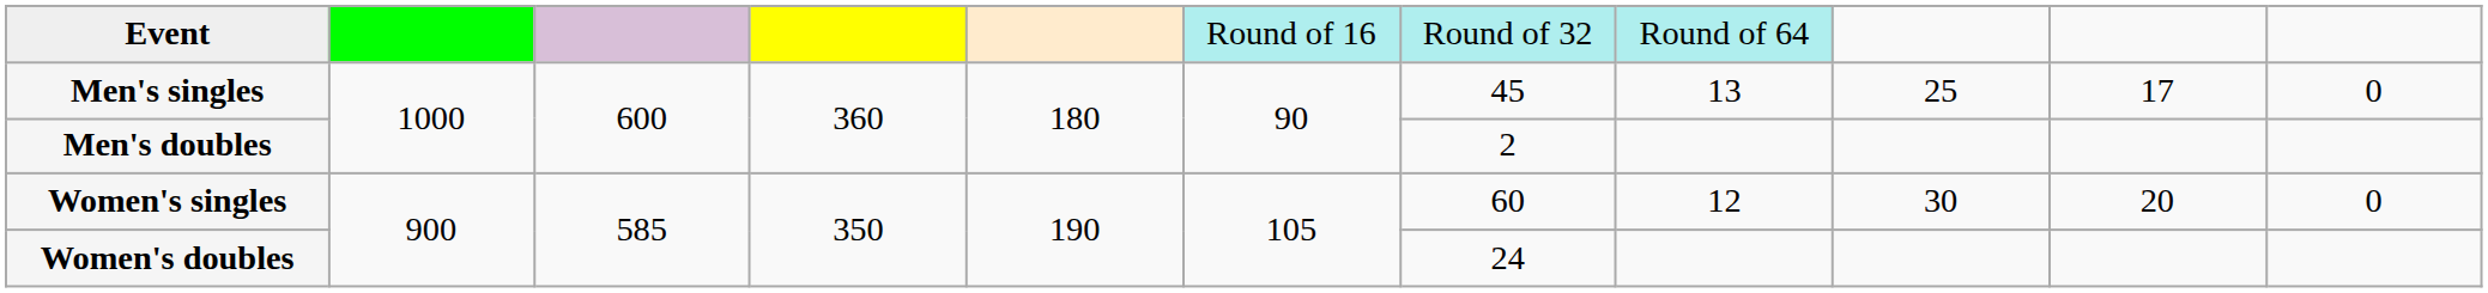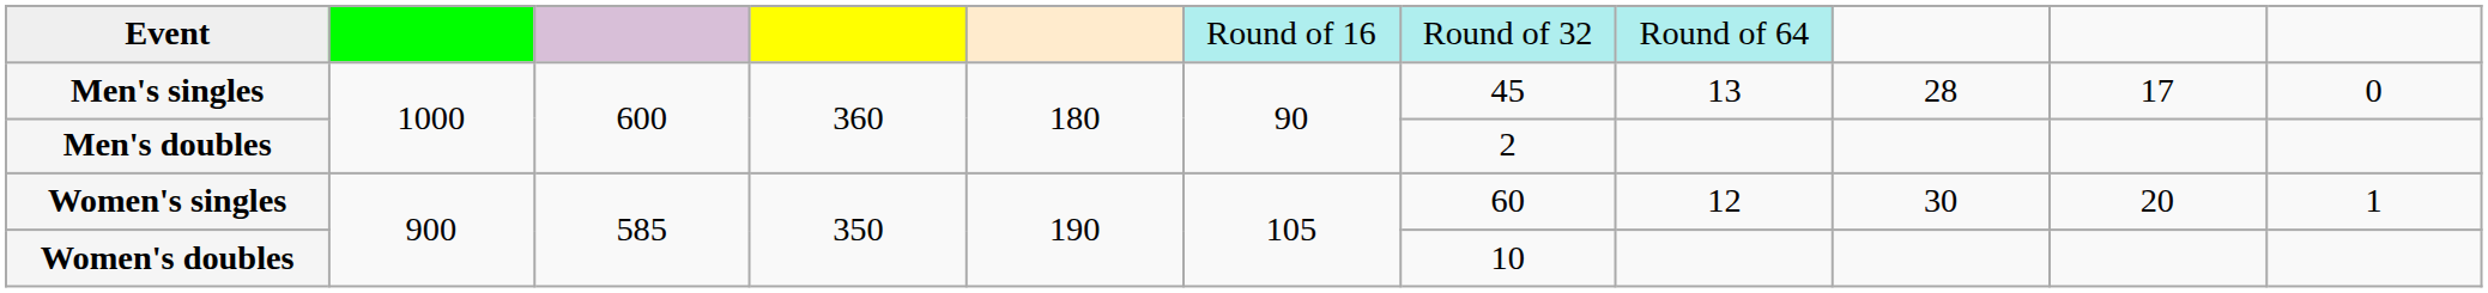Men's singles | column 9: 25 -> 28
Women's singles | column 11: 0 -> 1
Women's doubles | column 7: 24 -> 10
